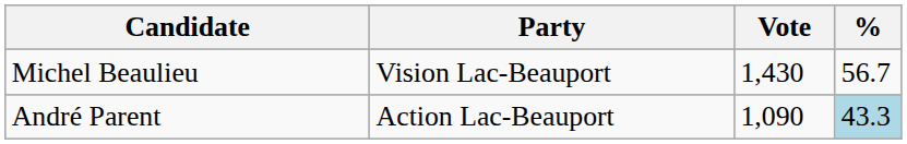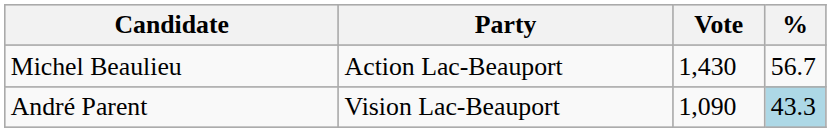Michel Beaulieu | Party: Vision Lac-Beauport -> Action Lac-Beauport
André Parent | Party: Action Lac-Beauport -> Vision Lac-Beauport
